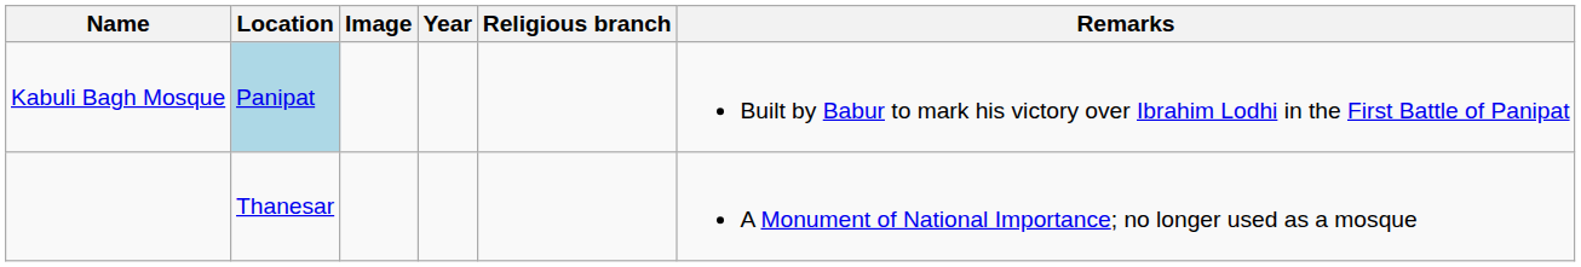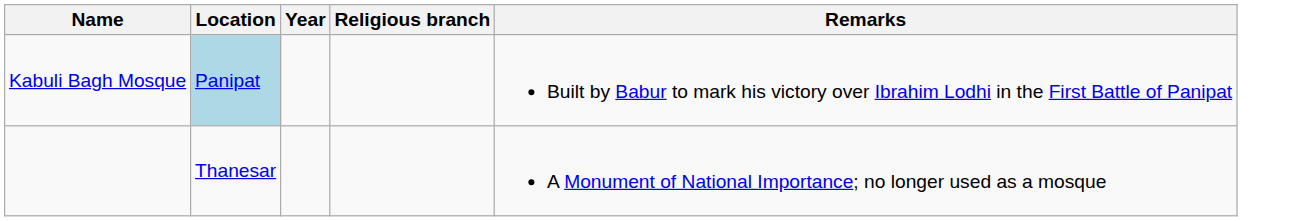- column: Image
